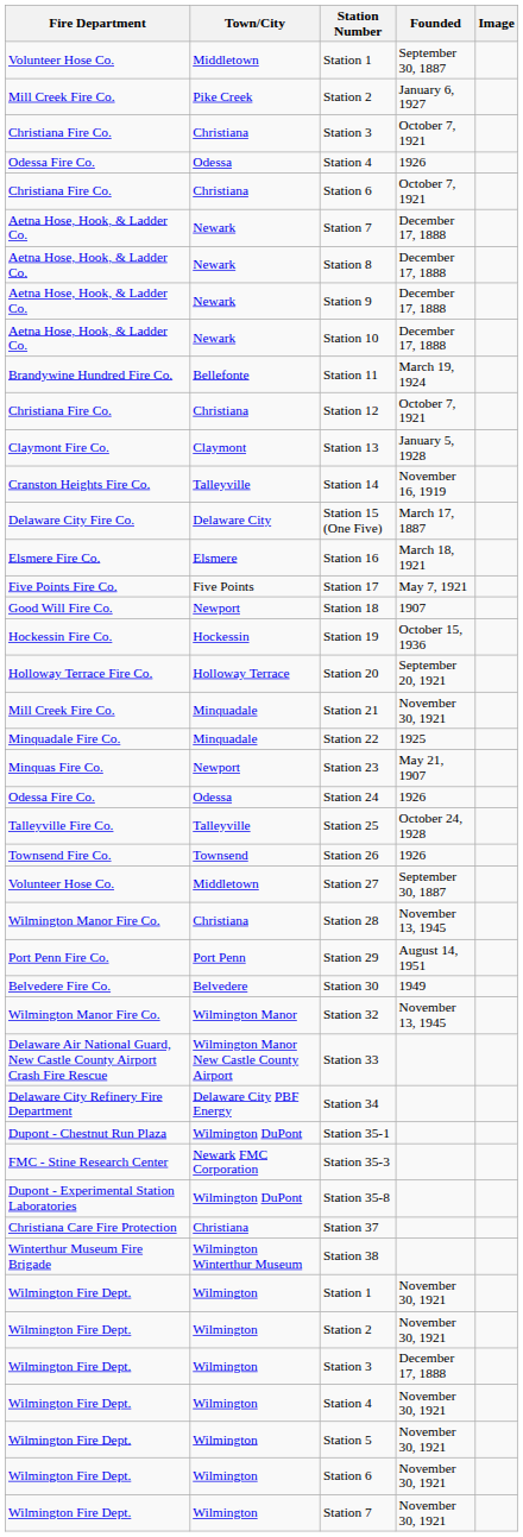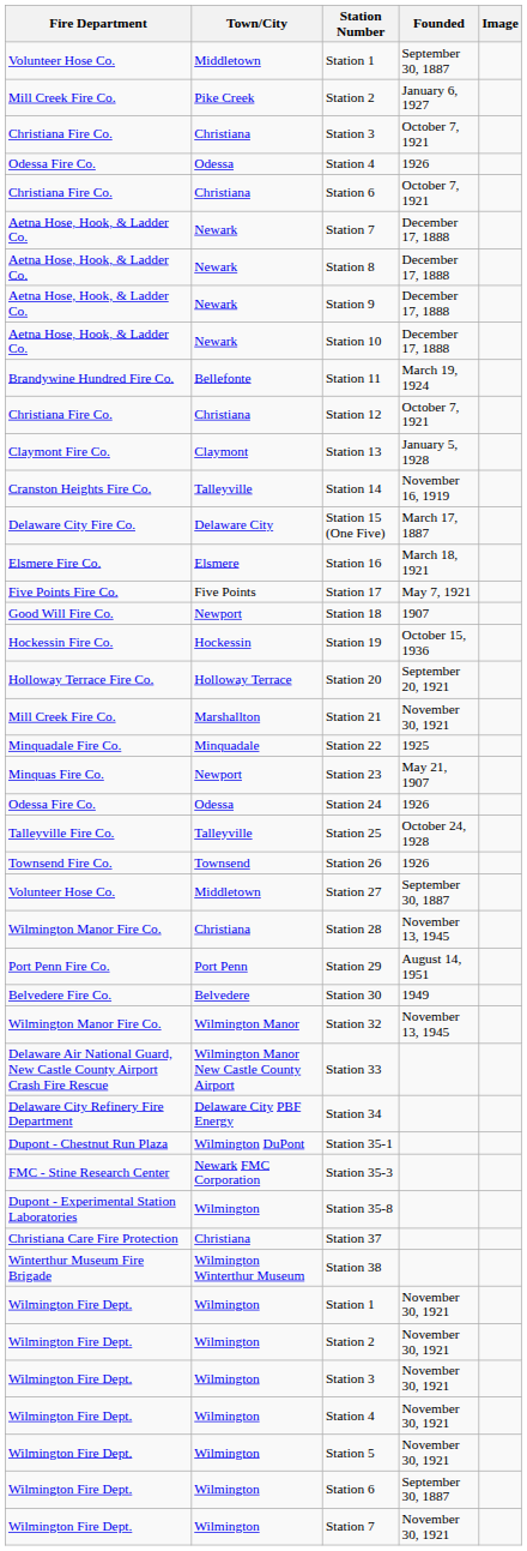Station 21 | Town/City: Minquadale -> Marshallton
Station 35-8 | Town/City: Wilmington DuPont -> Wilmington
Wilmington Fire Dept. / Station 3 | Founded: December 17, 1888 -> November 30, 1921
Wilmington Fire Dept. / Station 6 | Founded: November 30, 1921 -> September 30, 1887
